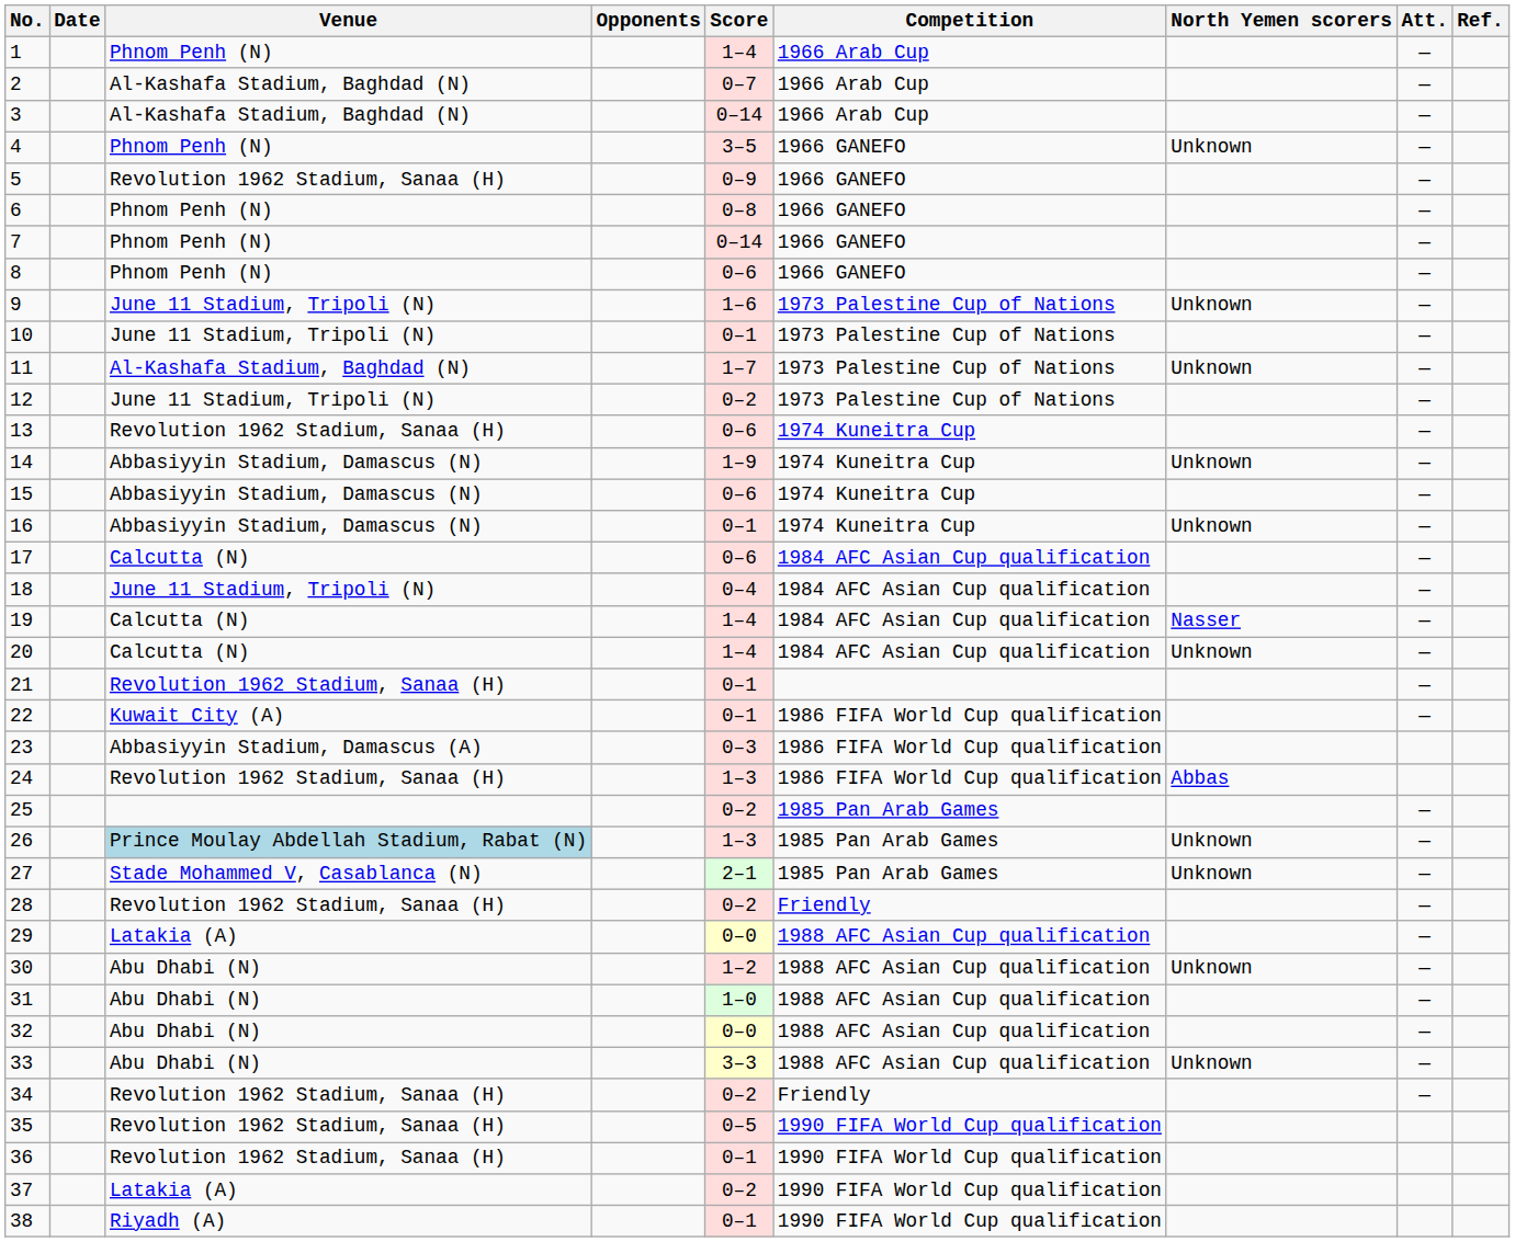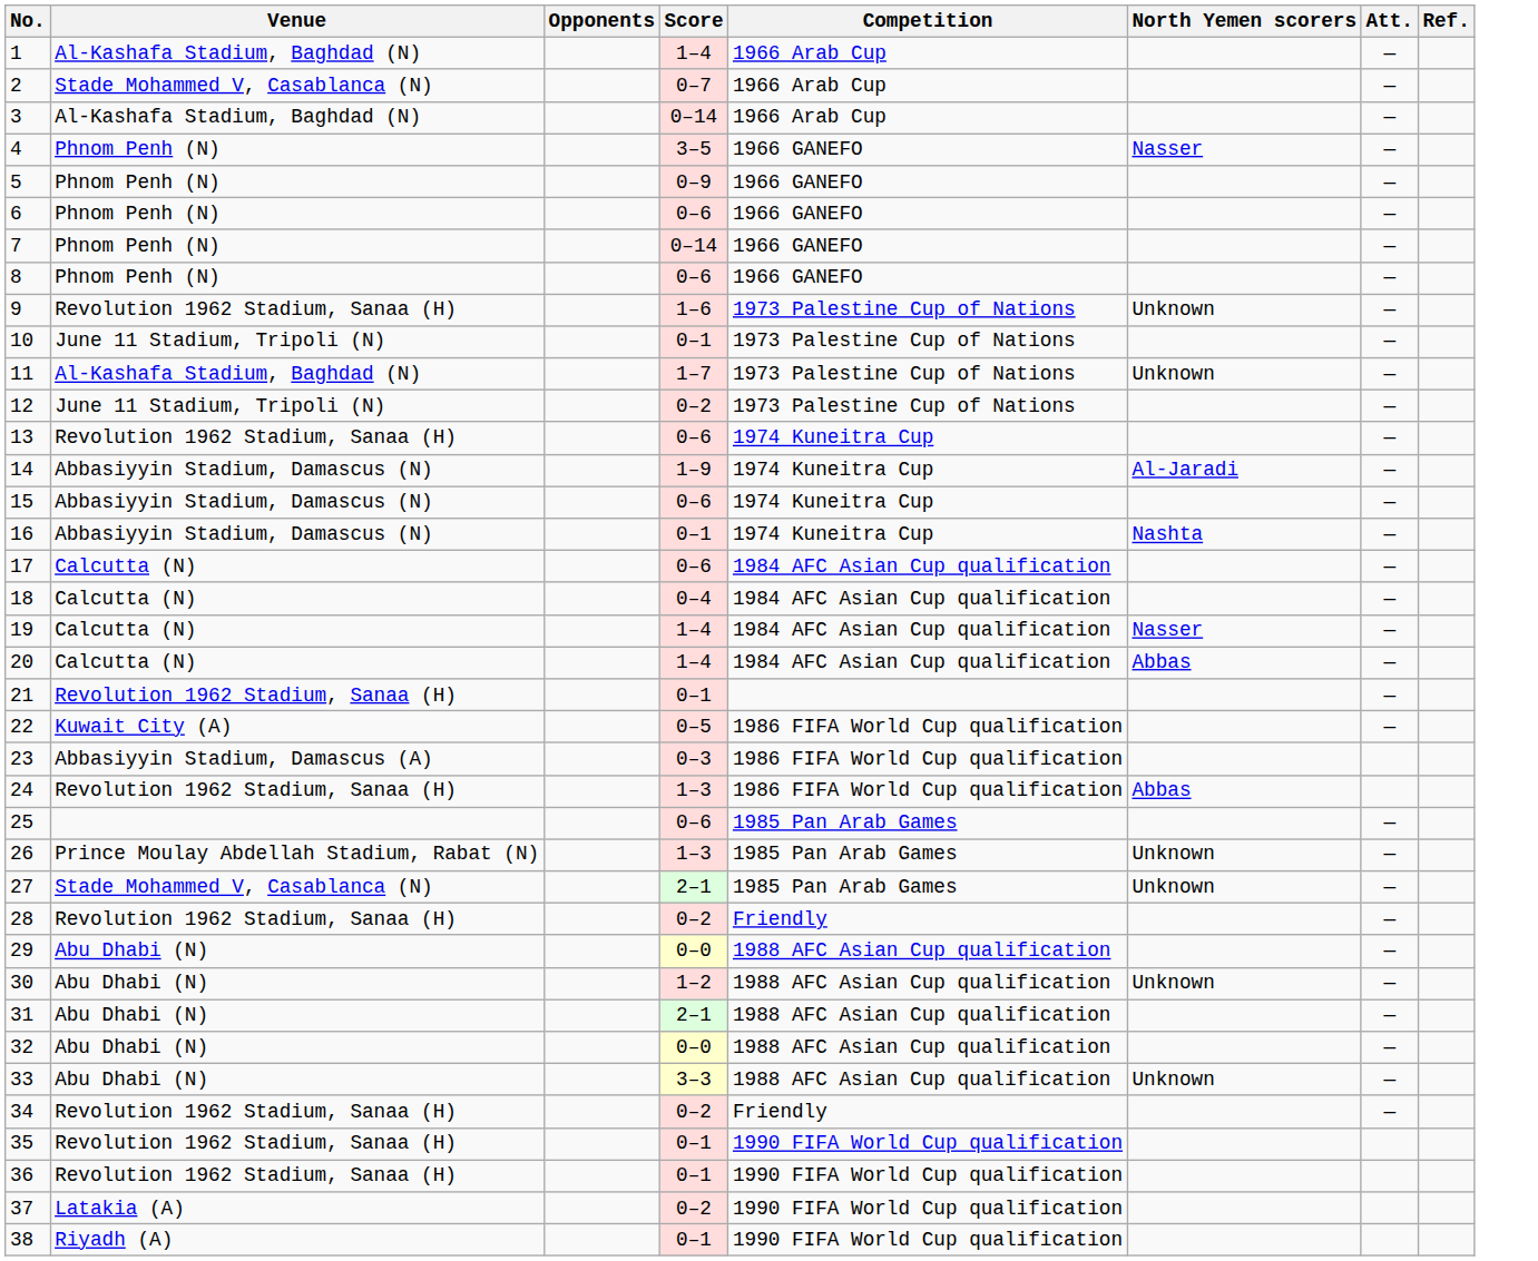- column: Date
1 | Venue: Phnom Penh (N) -> Al-Kashafa Stadium, Baghdad (N)
2 | Venue: Al-Kashafa Stadium, Baghdad (N) -> Stade Mohammed V, Casablanca (N)
4 | North Yemen scorers: Unknown -> Nasser
5 | Venue: Revolution 1962 Stadium, Sanaa (H) -> Phnom Penh (N)
6 | Score: 0–8 -> 0–6
9 | Venue: June 11 Stadium, Tripoli (N) -> Revolution 1962 Stadium, Sanaa (H)
14 | North Yemen scorers: Unknown -> Al-Jaradi
16 | North Yemen scorers: Unknown -> Nashta
18 | Venue: June 11 Stadium, Tripoli (N) -> Calcutta (N)
20 | North Yemen scorers: Unknown -> Abbas
22 | Score: 0–1 -> 0–5
25 | Score: 0–2 -> 0–6
26 | Venue: lightblue background -> no background
29 | Venue: Latakia (A) -> Abu Dhabi (N)
31 | Score: 1–0 -> 2–1
35 | Score: 0–5 -> 0–1
